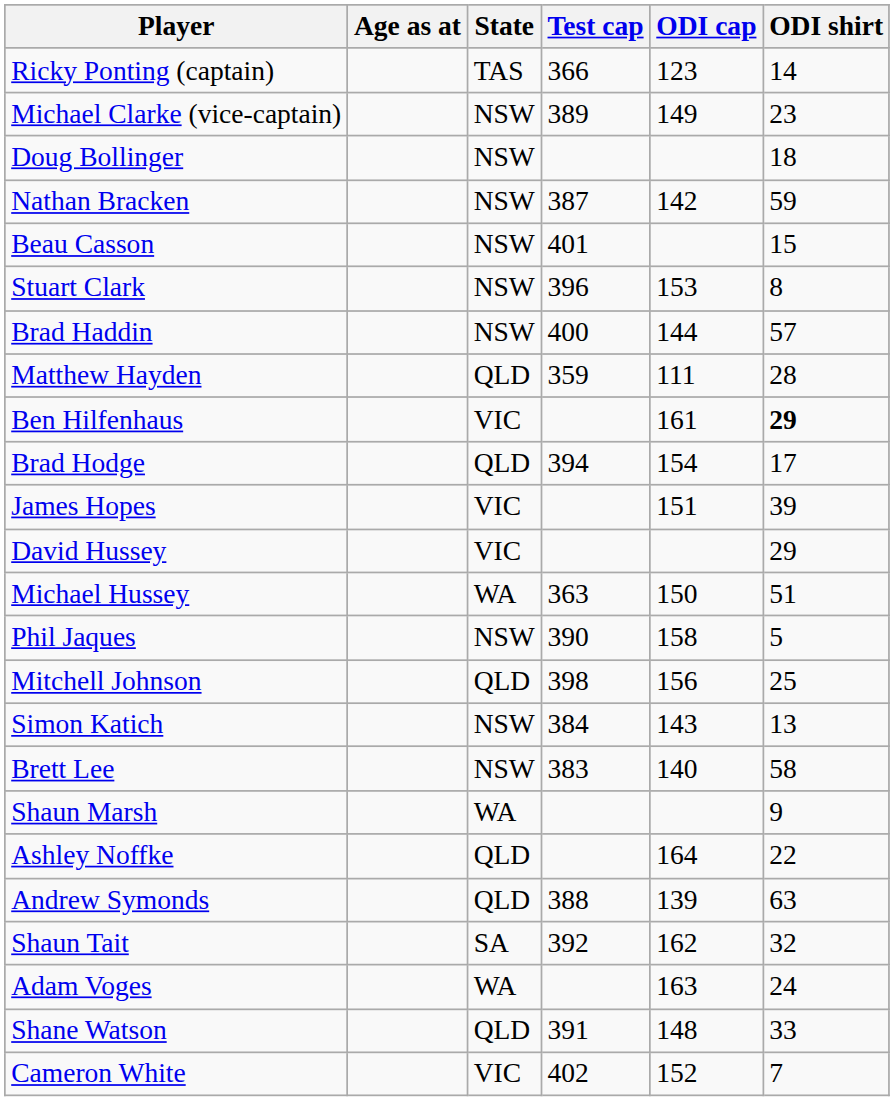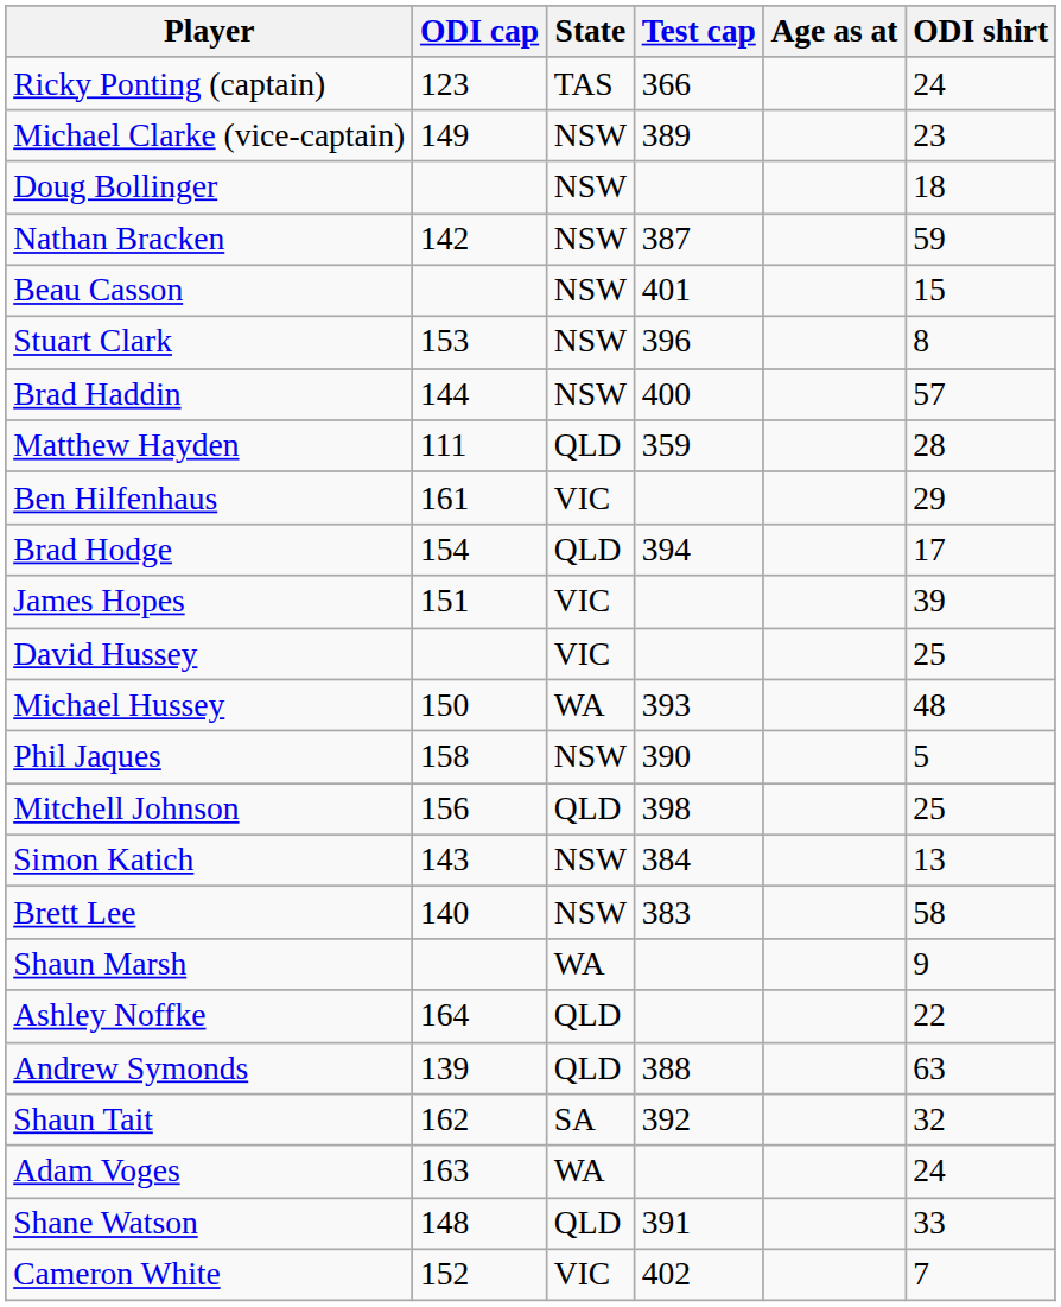columns swapped: Age as at <-> ODI cap
Ricky Ponting (captain) | ODI shirt: 14 -> 24
Ben Hilfenhaus | ODI shirt: bold -> normal
David Hussey | ODI shirt: 29 -> 25
Michael Hussey | Test cap: 363 -> 393
Michael Hussey | ODI shirt: 51 -> 48
